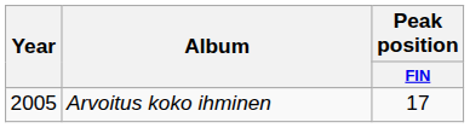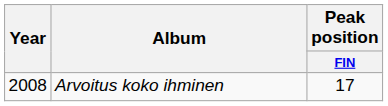Arvoitus koko ihminen | Year: 2005 -> 2008
